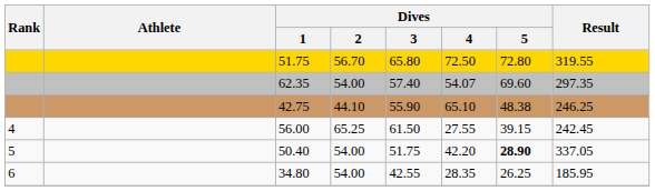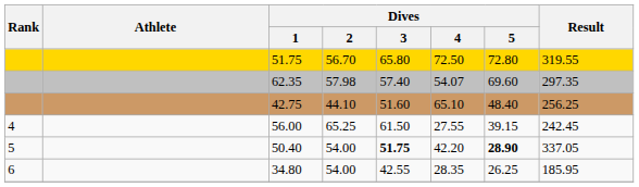62.35 | Dives / 2: 54.00 -> 57.98
42.75 | Dives / 3: 55.90 -> 51.60
42.75 | Dives / 5: 48.38 -> 48.40
42.75 | Result: 246.25 -> 256.25
50.40 | Dives / 3: normal -> bold
